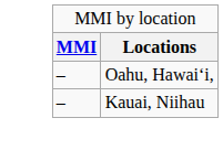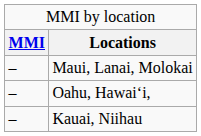+ row: – | Maui, Lanai, Molokai
